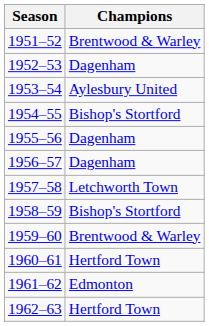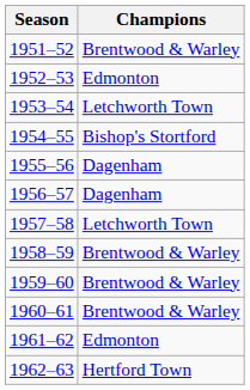1952–53 | Champions: Dagenham -> Edmonton
1953–54 | Champions: Aylesbury United -> Letchworth Town
1958–59 | Champions: Bishop's Stortford -> Brentwood & Warley
1960–61 | Champions: Hertford Town -> Brentwood & Warley
